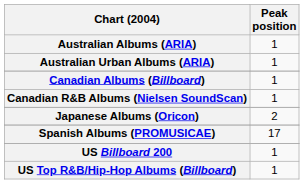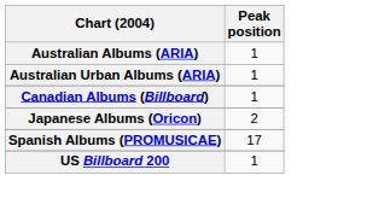- row: Canadian R&B Albums (Nielsen SoundScan) | 1
- row: US Top R&B/Hip-Hop Albums (Billboard) | 1
